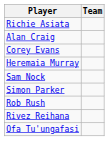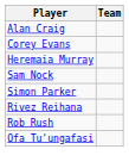- row: Richie Asiata
rows swapped: Rivez Reihana <-> Rob Rush
